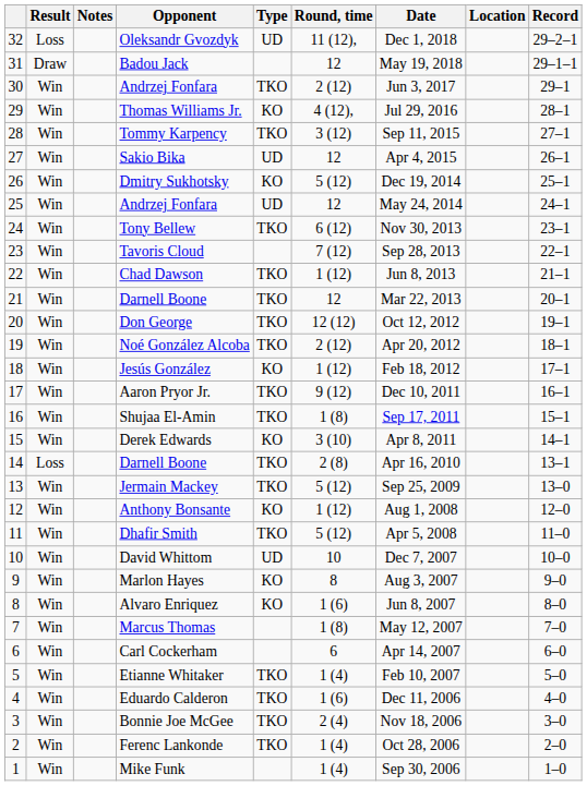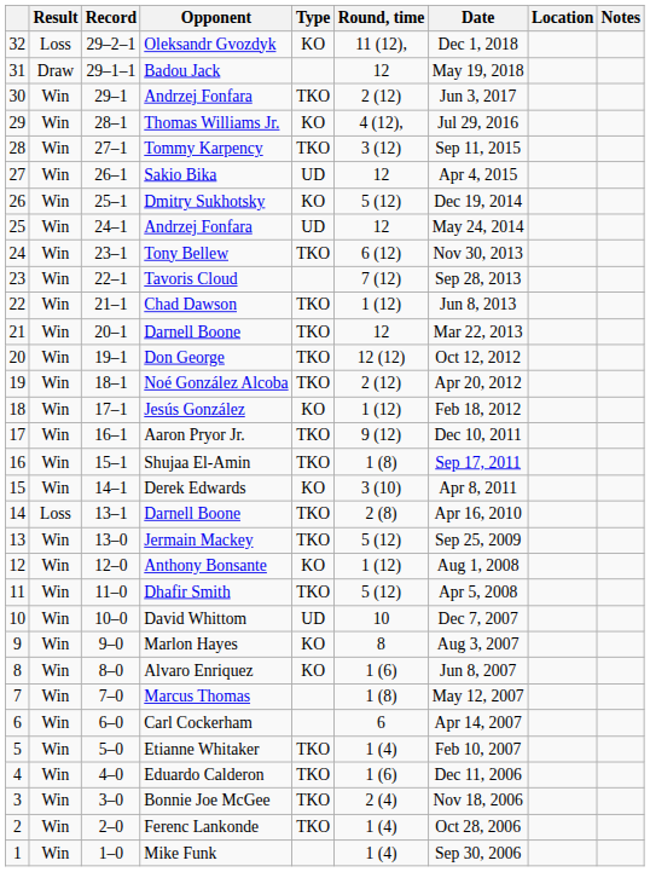columns swapped: Record <-> Notes
Oleksandr Gvozdyk | Type: UD -> KO
